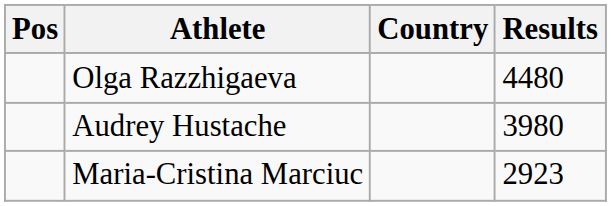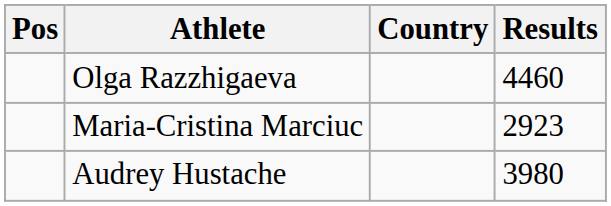Olga Razzhigaeva | Results: 4480 -> 4460
rows swapped: Audrey Hustache <-> Maria-Cristina Marciuc
